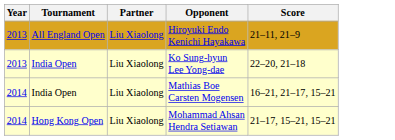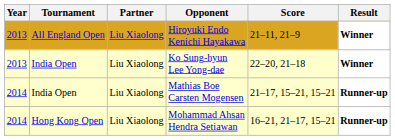+ column: Result | Winner | Winner | Runner-up | Runner-up
Mathias Boe Carsten Mogensen | Score: 16–21, 21–17, 15–21 -> 21–17, 15–21, 15–21
Mohammad Ahsan Hendra Setiawan | Score: 21–17, 15–21, 15–21 -> 16–21, 21–17, 15–21
